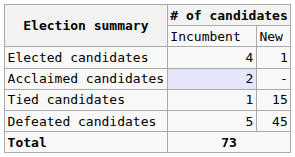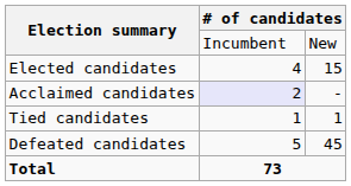Elected candidates | column 3: 1 -> 15
Tied candidates | column 3: 15 -> 1
